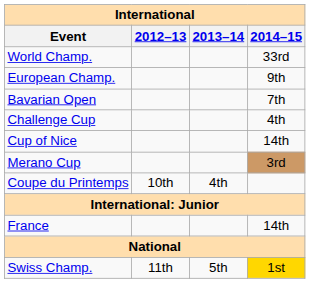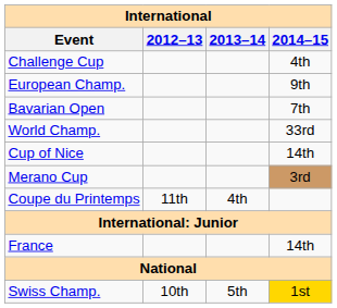rows swapped: World Champ. <-> Challenge Cup
Coupe du Printemps | 2012–13: 10th -> 11th
Swiss Champ. | 2012–13: 11th -> 10th
